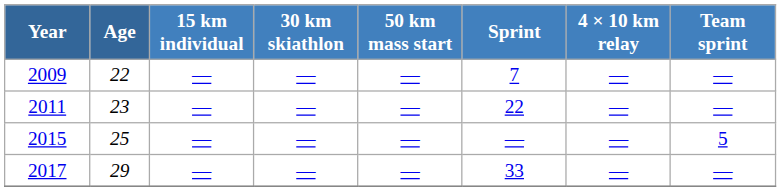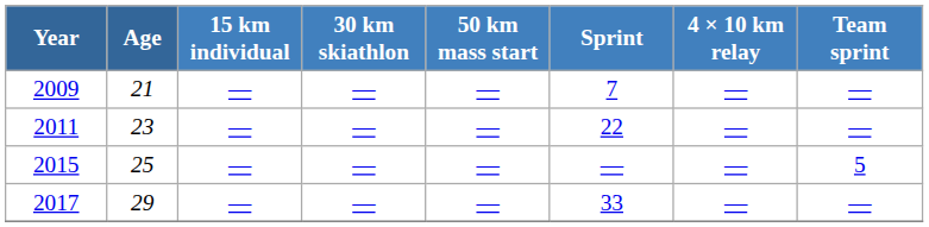2009 | Age: 22 -> 21
